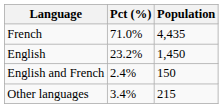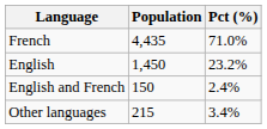columns swapped: Population <-> Pct (%)
